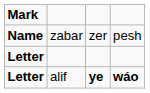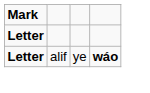- row: Name | zabar | zer | pesh
alif | column 3: bold -> normal
